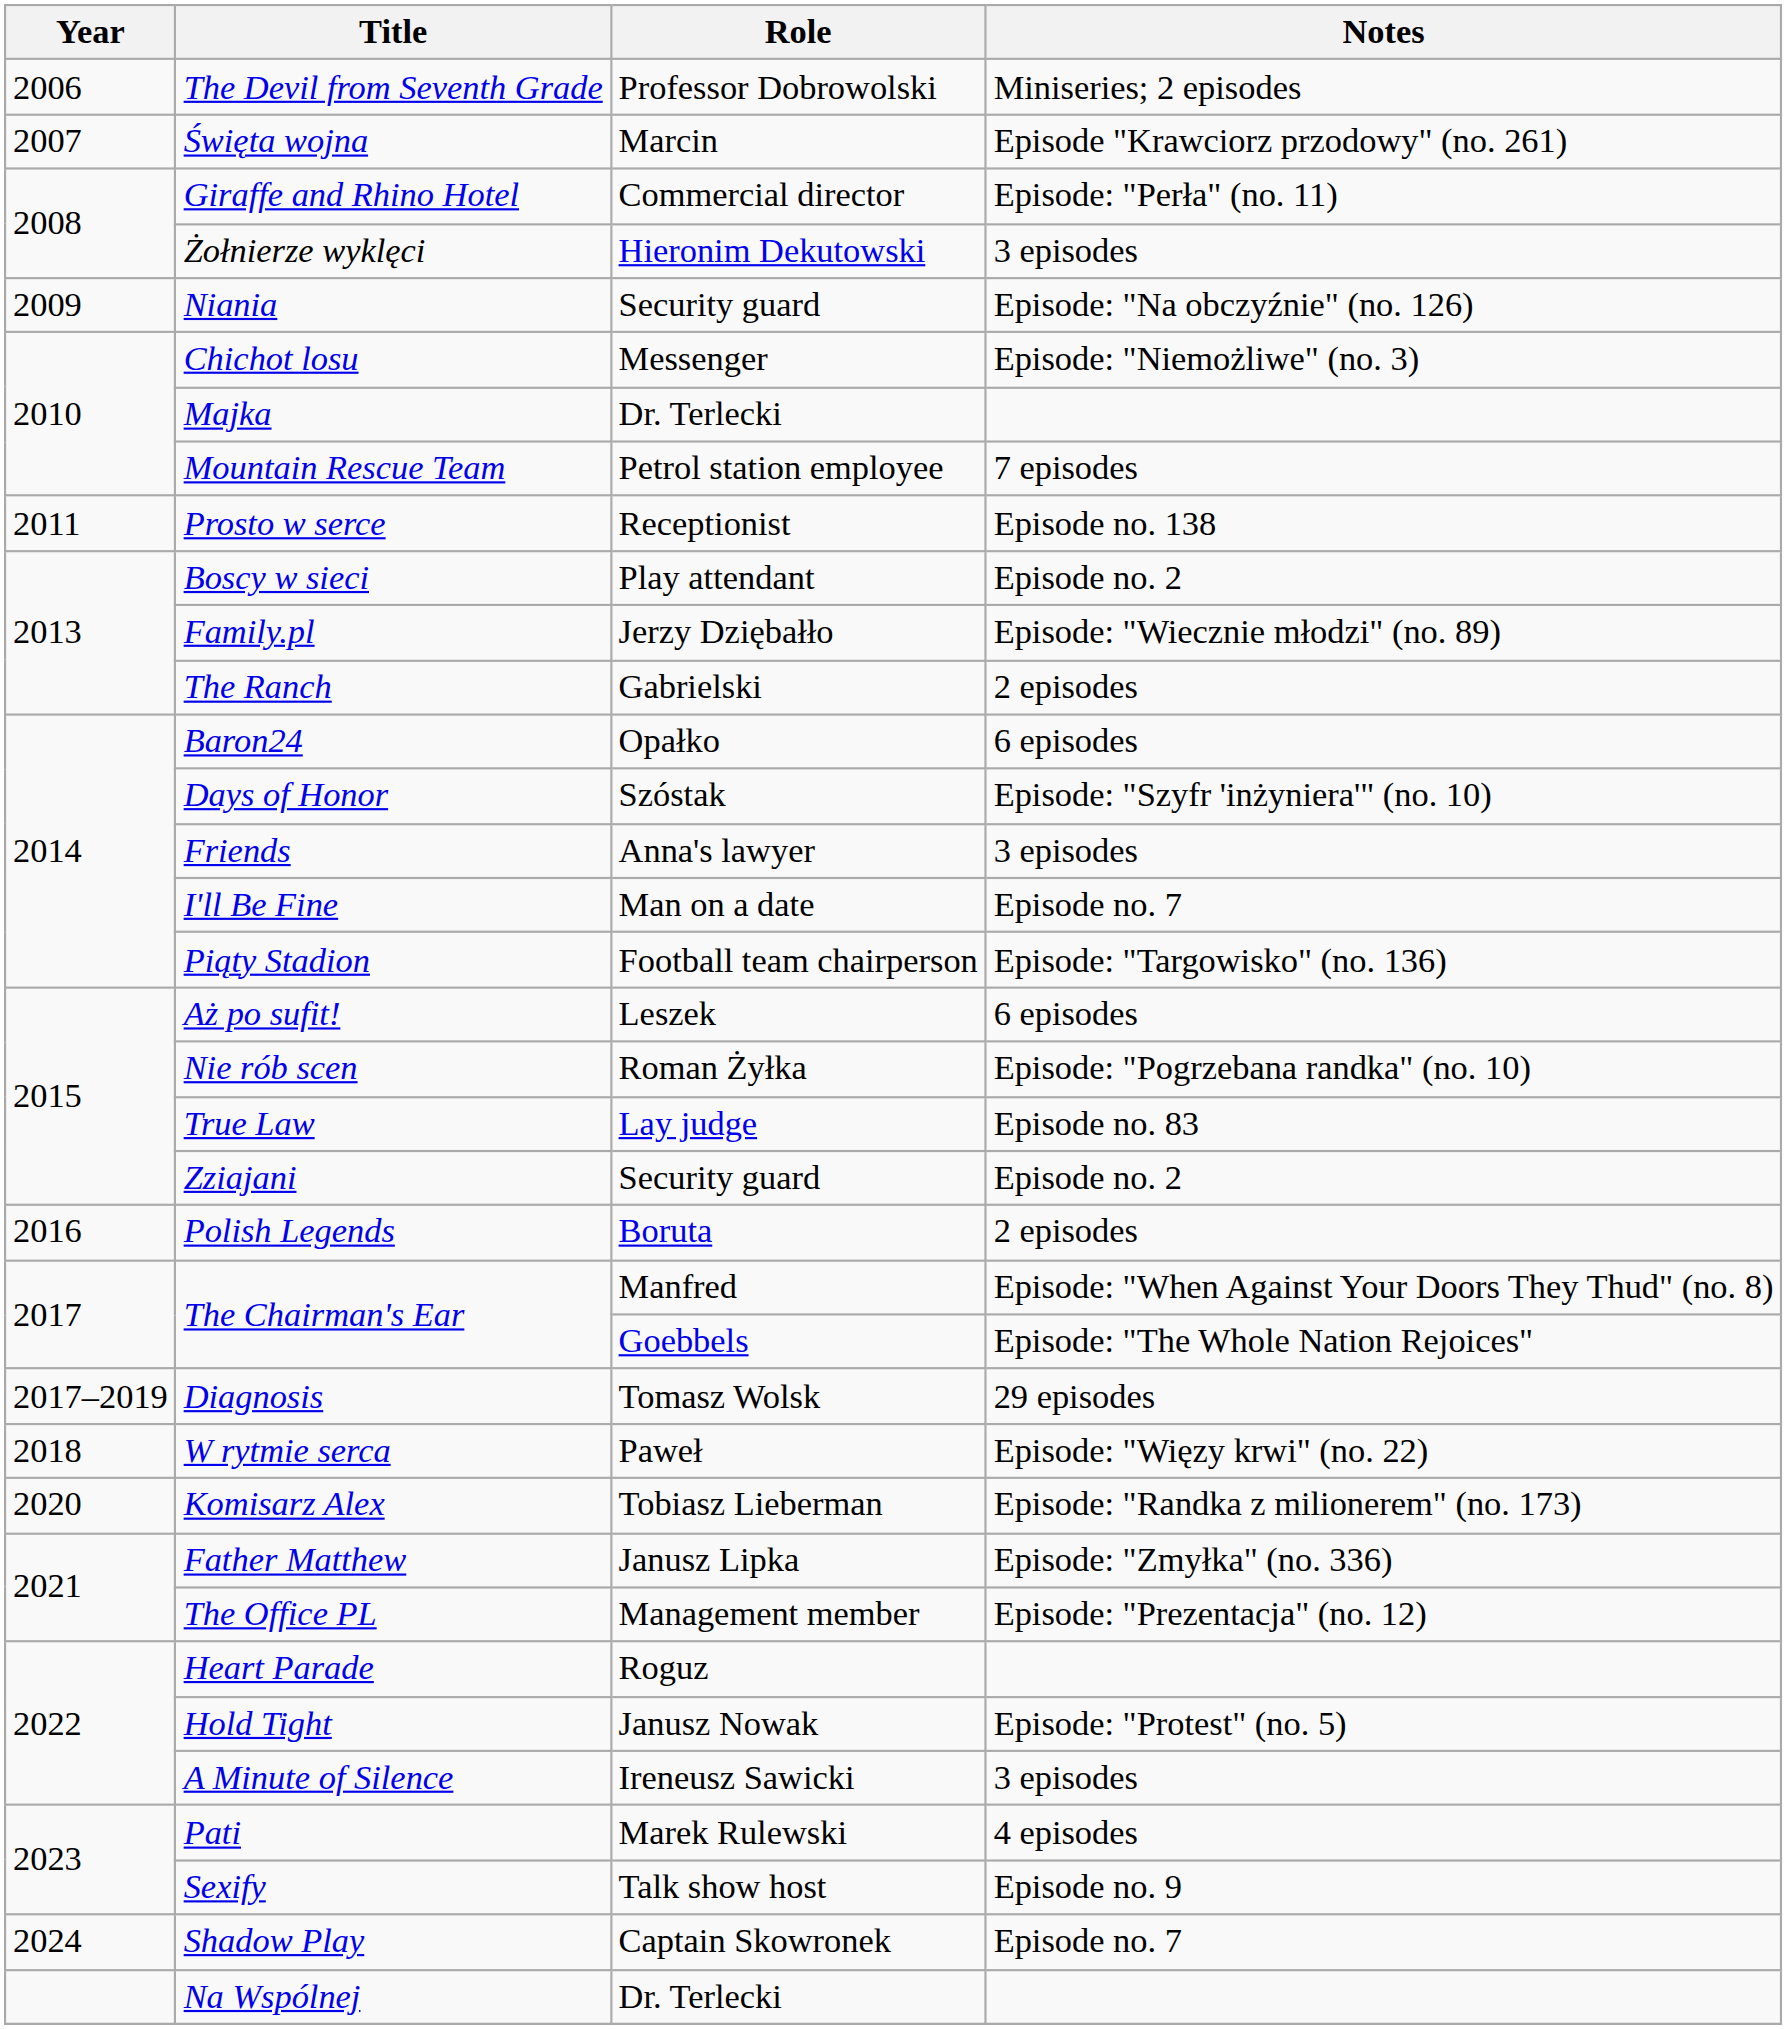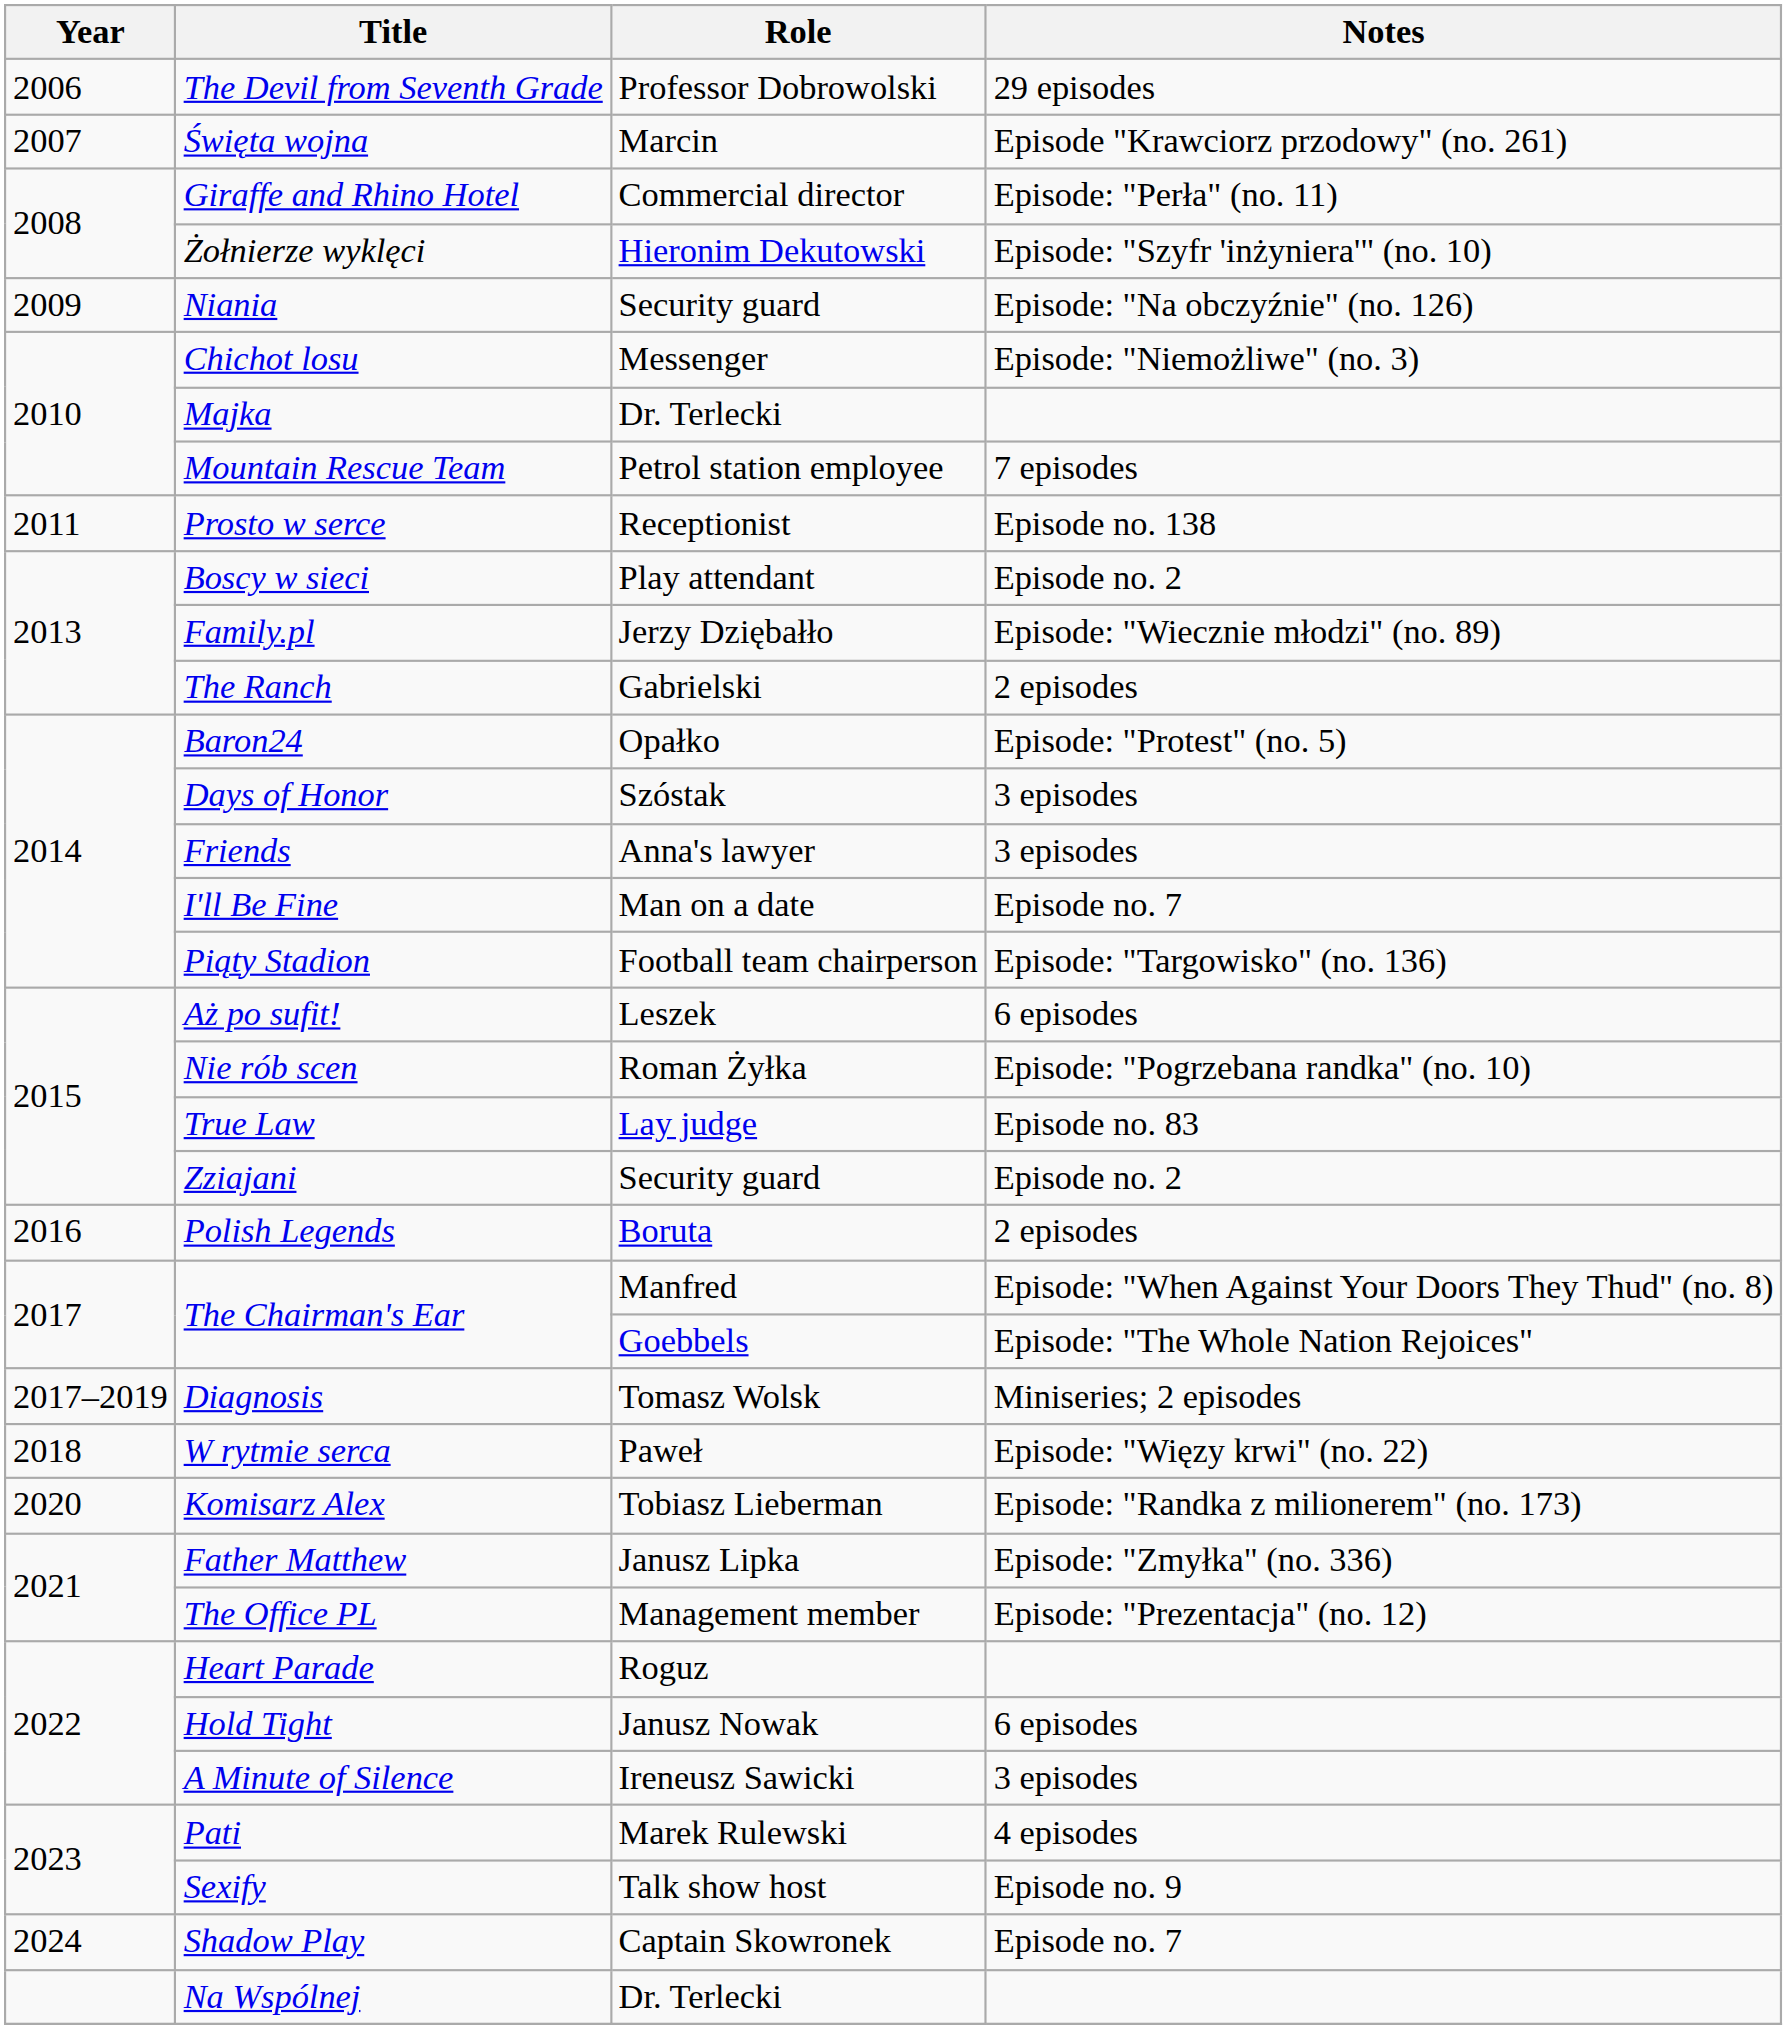The Devil from Seventh Grade | Notes: Miniseries; 2 episodes -> 29 episodes
Żołnierze wyklęci | Notes: 3 episodes -> Episode: "Szyfr 'inżyniera'" (no. 10)
Baron24 | Notes: 6 episodes -> Episode: "Protest" (no. 5)
Days of Honor | Notes: Episode: "Szyfr 'inżyniera'" (no. 10) -> 3 episodes
Diagnosis | Notes: 29 episodes -> Miniseries; 2 episodes
Hold Tight | Notes: Episode: "Protest" (no. 5) -> 6 episodes
